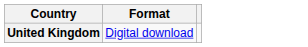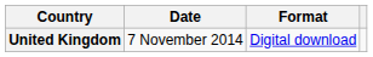+ column: Date | 7 November 2014
